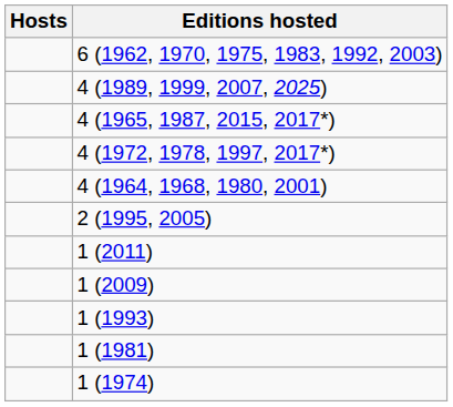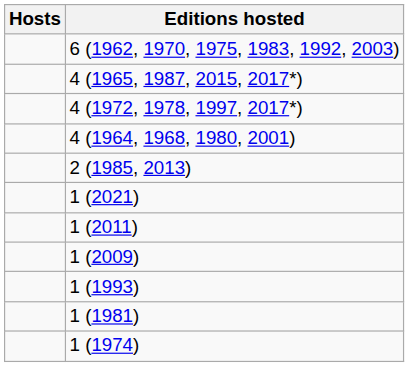- row: 4 (1989, 1999, 2007, 2025)
+ row: 2 (1985, 2013)
- row: 2 (1995, 2005)
+ row: 1 (2021)
